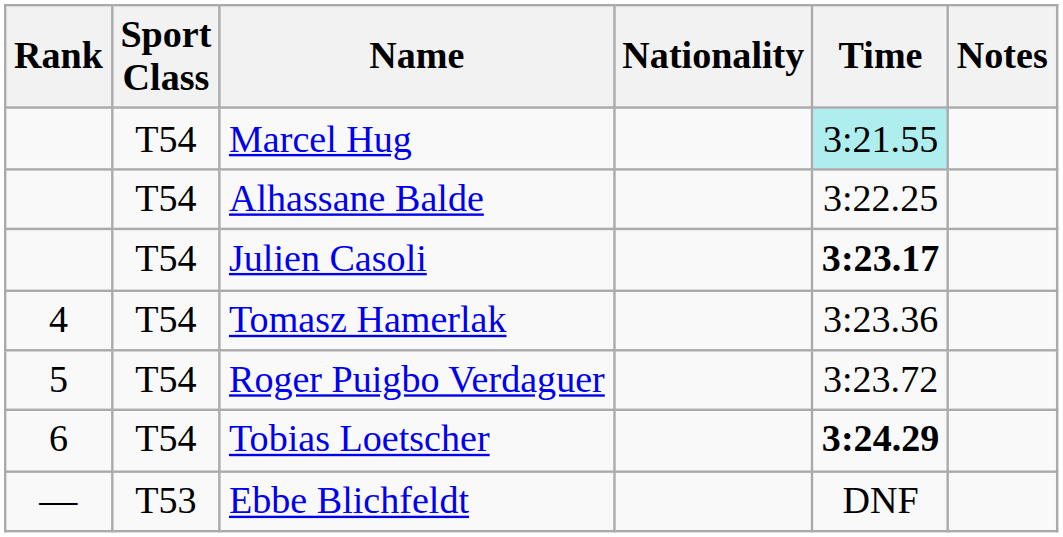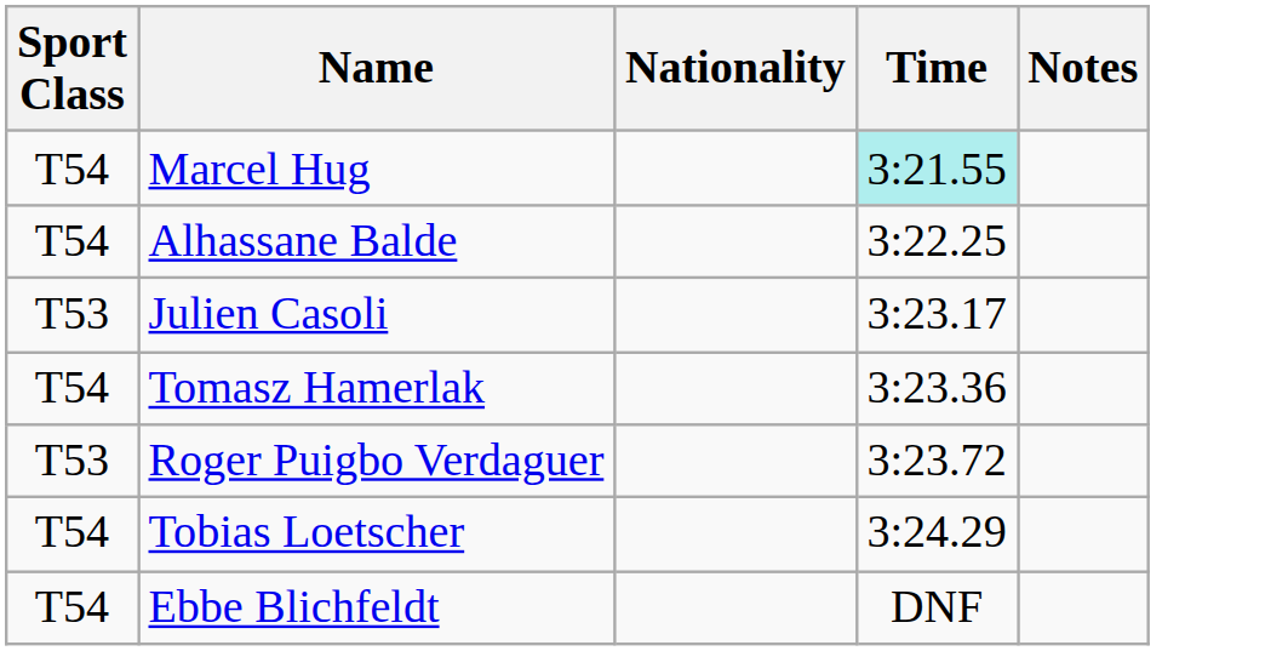- column: Rank | 4 | 5 | 6 | —
Julien Casoli | Sport Class: T54 -> T53
Julien Casoli | Time: bold -> normal
Roger Puigbo Verdaguer | Sport Class: T54 -> T53
Tobias Loetscher | Time: bold -> normal
Ebbe Blichfeldt | Sport Class: T53 -> T54
